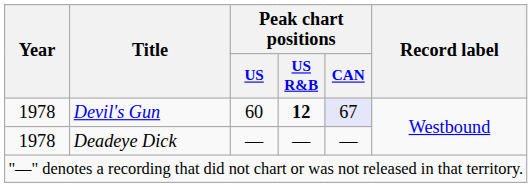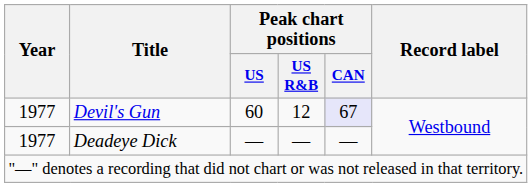Devil's Gun | Year: 1978 -> 1977
Devil's Gun | Peak chart positions / US R&B: bold -> normal
Deadeye Dick | Year: 1978 -> 1977
